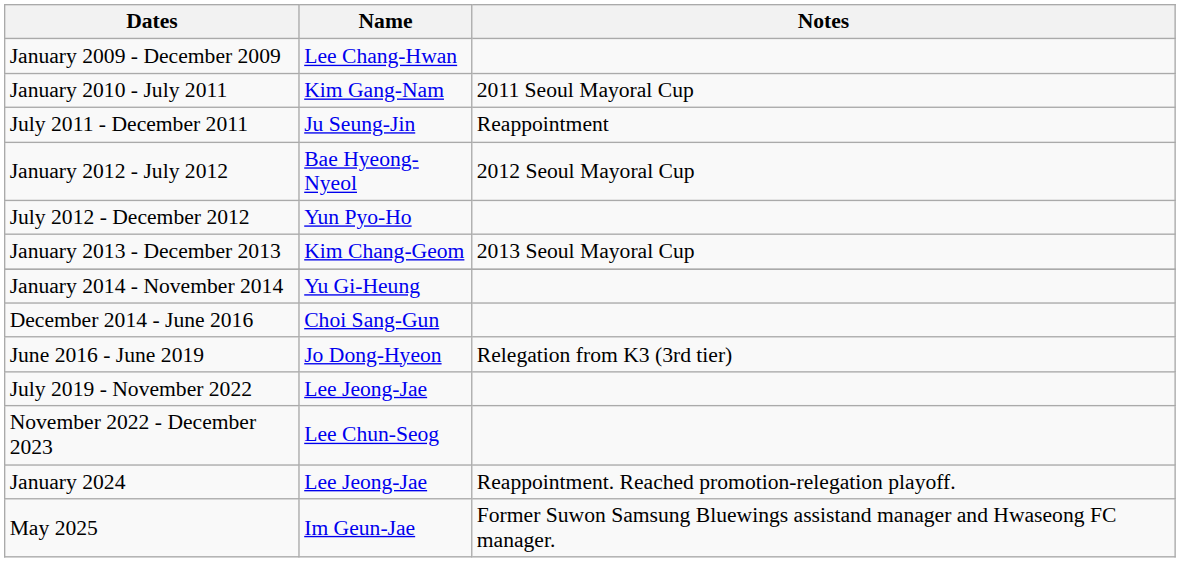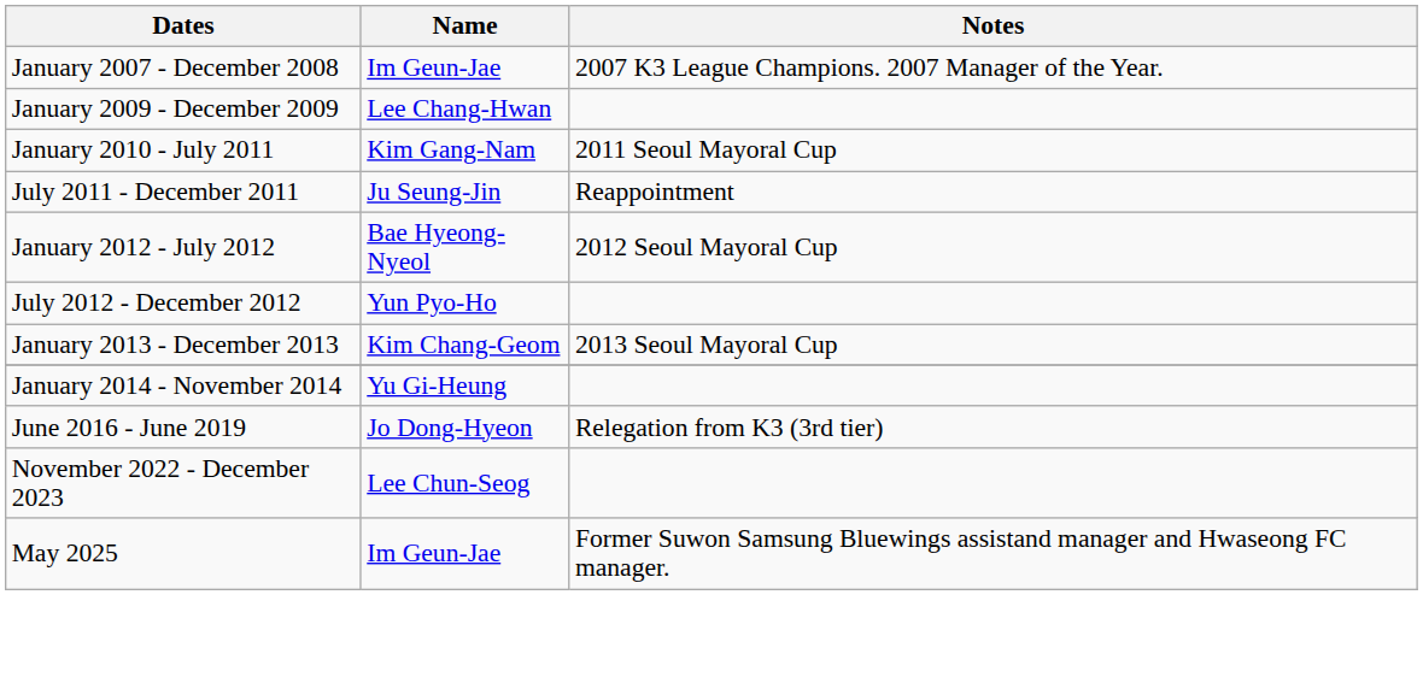+ row: January 2007 - December 2008 | Im Geun-Jae | 2007 K3 League Champions. 2007 Manager of the Year.
- row: December 2014 - June 2016 | Choi Sang-Gun
- row: July 2019 - November 2022 | Lee Jeong-Jae
- row: January 2024 | Lee Jeong-Jae | Reappointment. Reached promotion-relegation playoff.
